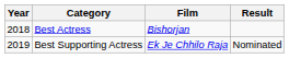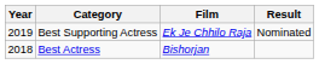rows swapped: Best Actress <-> Best Supporting Actress
